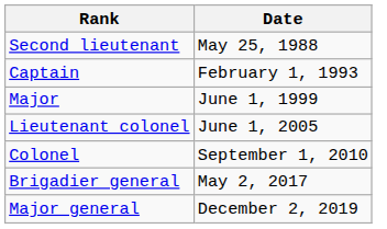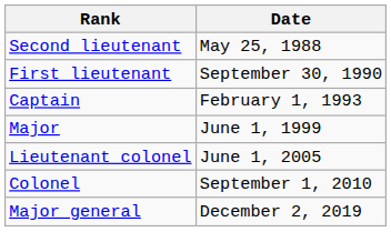+ row: First lieutenant | September 30, 1990
- row: Brigadier general | May 2, 2017
